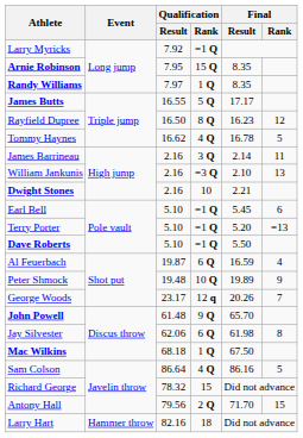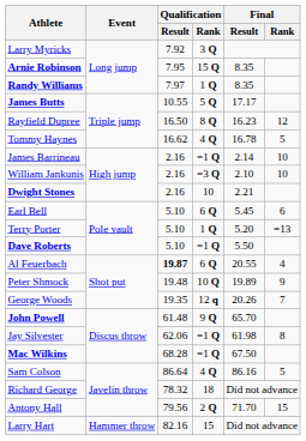Larry Myricks | Qualification / Rank: =1 Q -> 3 Q
James Butts | Qualification / Result: 16.55 -> 10.55
James Barrineau | Qualification / Rank: 3 Q -> =1 Q
James Barrineau | Final / Rank: 11 -> 10
William Jankunis | Final / Rank: 13 -> 10
Earl Bell | Qualification / Rank: =1 Q -> 6 Q
Terry Porter | Qualification / Rank: =1 Q -> 1 Q
Al Feuerbach | Qualification / Result: normal -> bold
Al Feuerbach | Final / Result: 16.59 -> 20.55
George Woods | Qualification / Result: 23.17 -> 19.35
Jay Silvester | Qualification / Rank: 6 Q -> =1 Q
Mac Wilkins | Qualification / Result: 68.18 -> 68.28
Mac Wilkins | Qualification / Rank: 1 Q -> =1 Q
Richard George | Qualification / Rank: 15 -> 18
Larry Hart | Qualification / Rank: 18 -> 15
